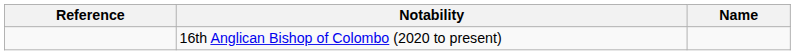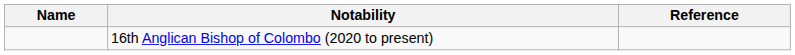columns swapped: Name <-> Reference
